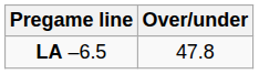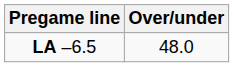LA –6.5 | Over/under: 47.8 -> 48.0
